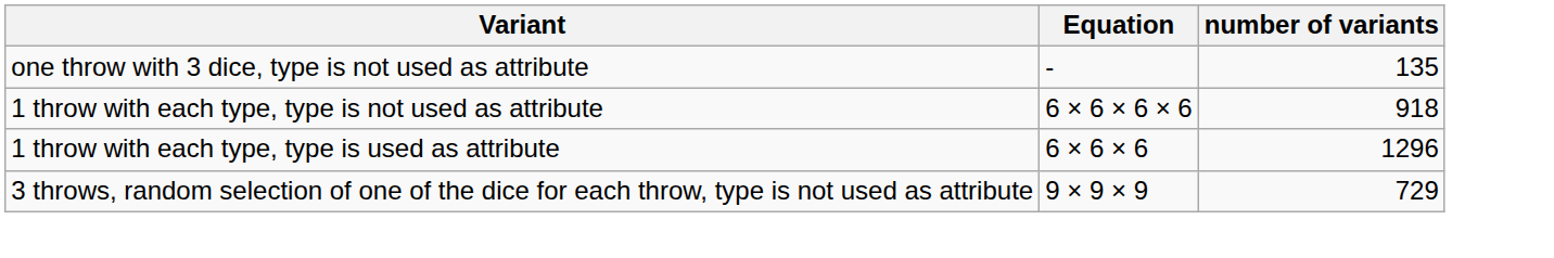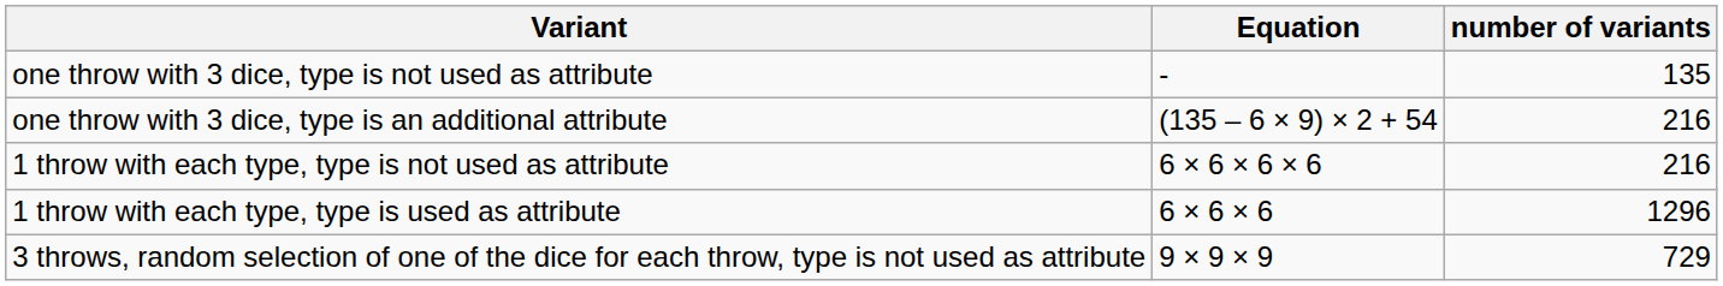+ row: one throw with 3 dice, type is an additional attribute | (135 – 6 × 9) × 2 + 54 | 216
1 throw with each type, type is not used as attribute | number of variants: 918 -> 216
